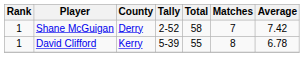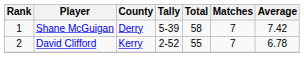Shane McGuigan | Tally: 2-52 -> 5-39
David Clifford | Rank: 1 -> 2
David Clifford | Tally: 5-39 -> 2-52
David Clifford | Matches: 8 -> 7
